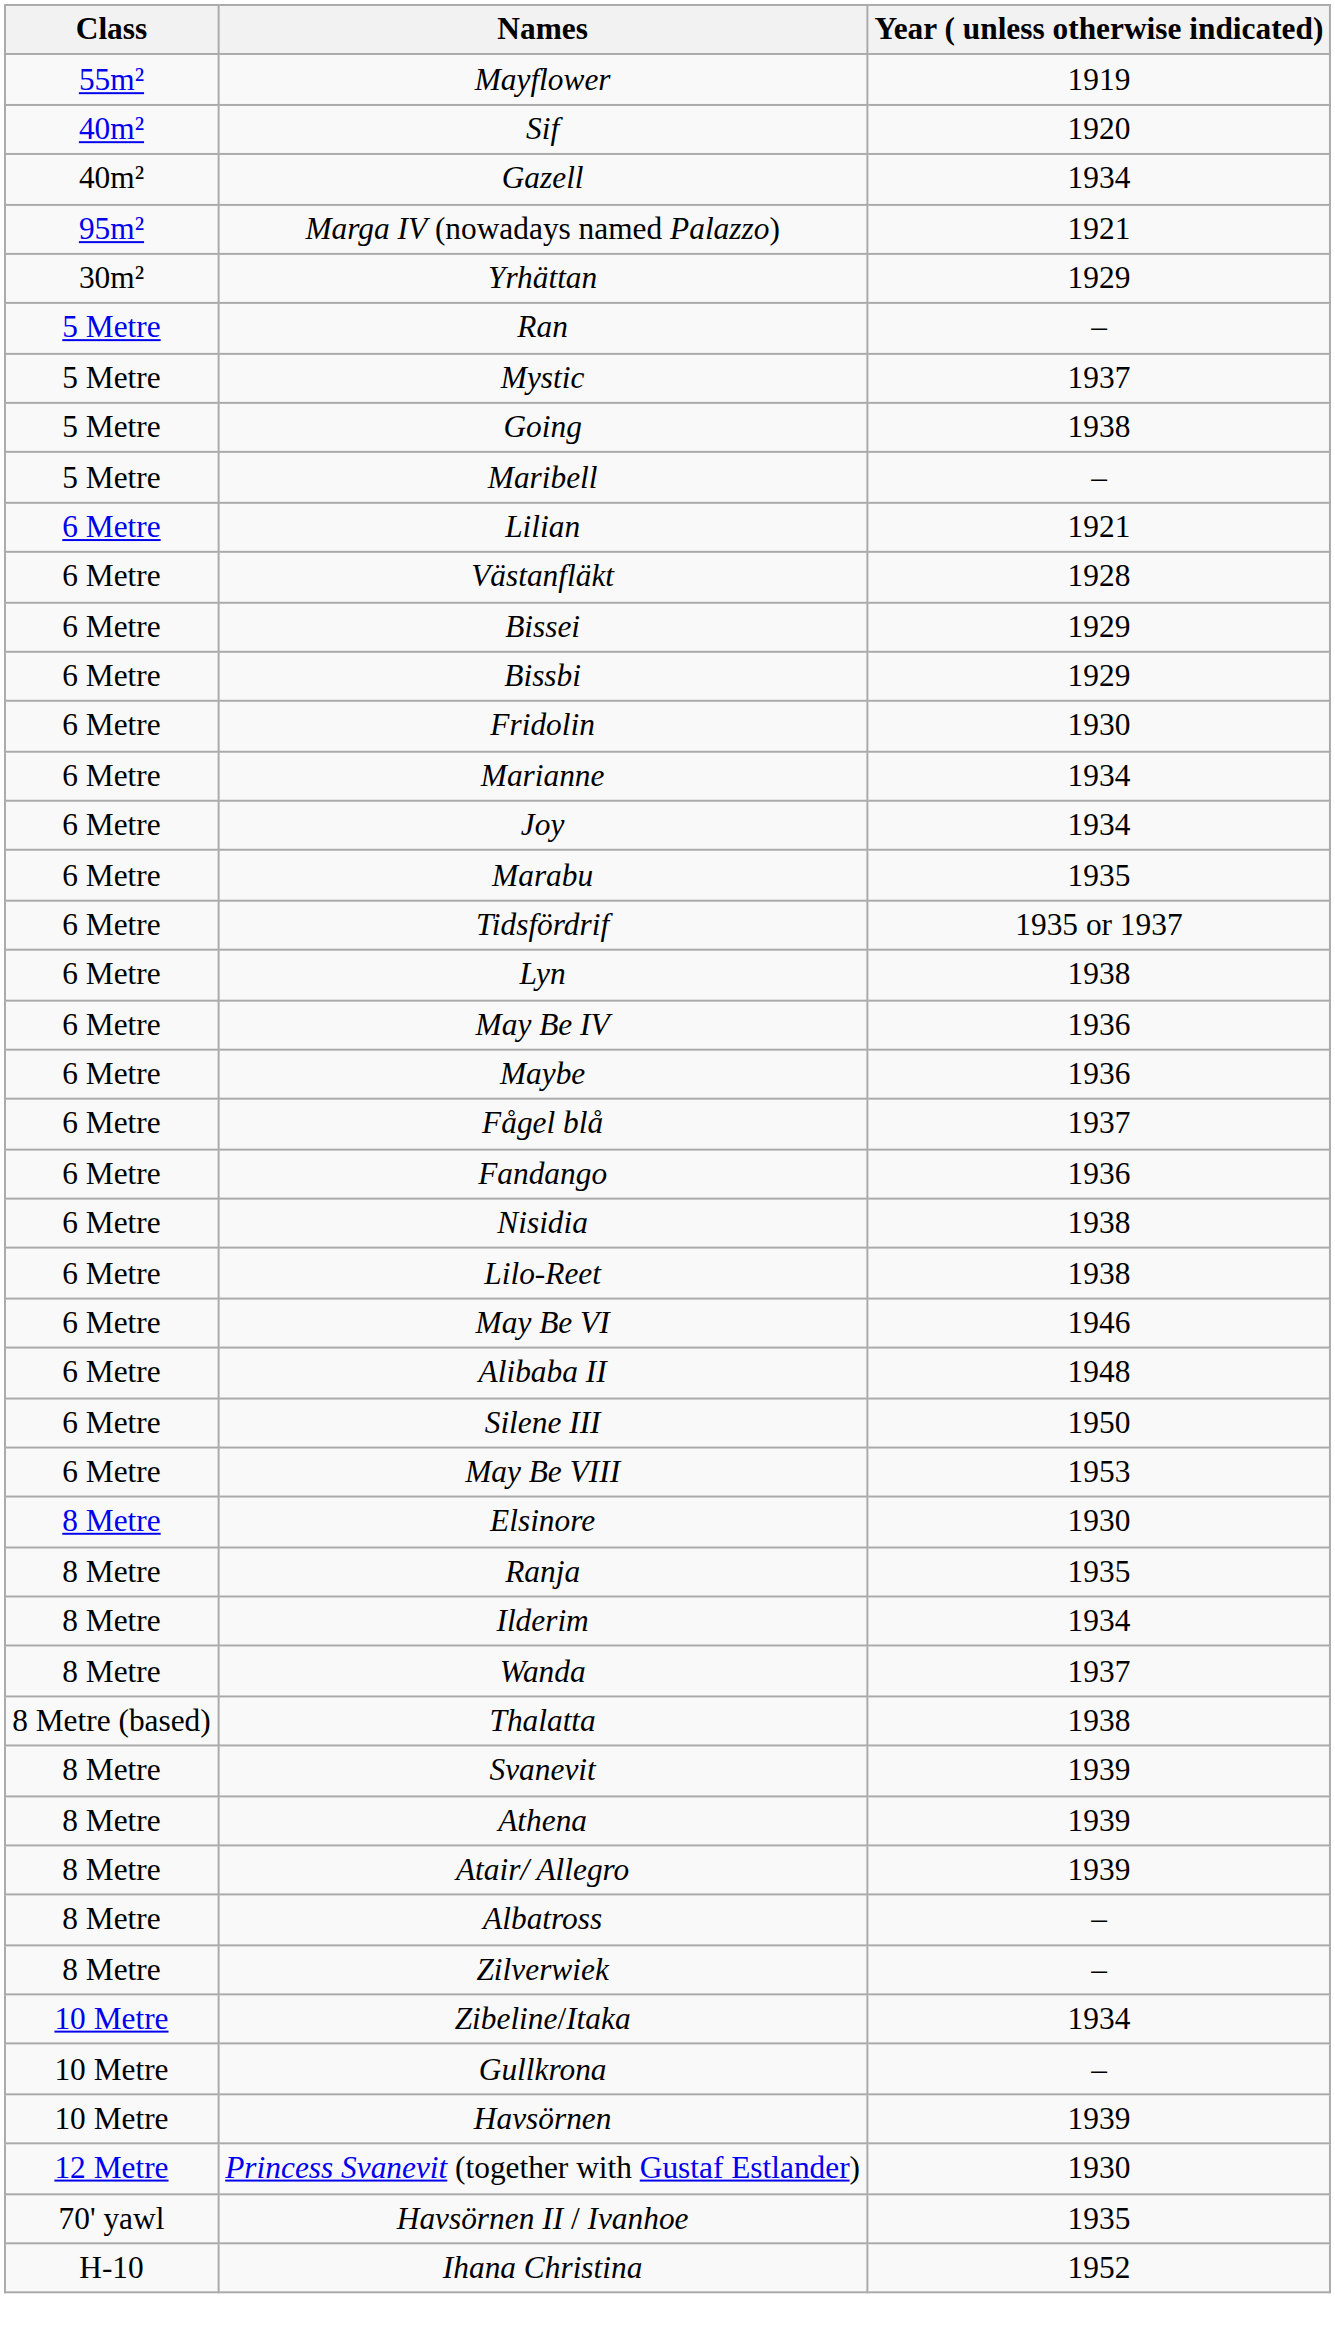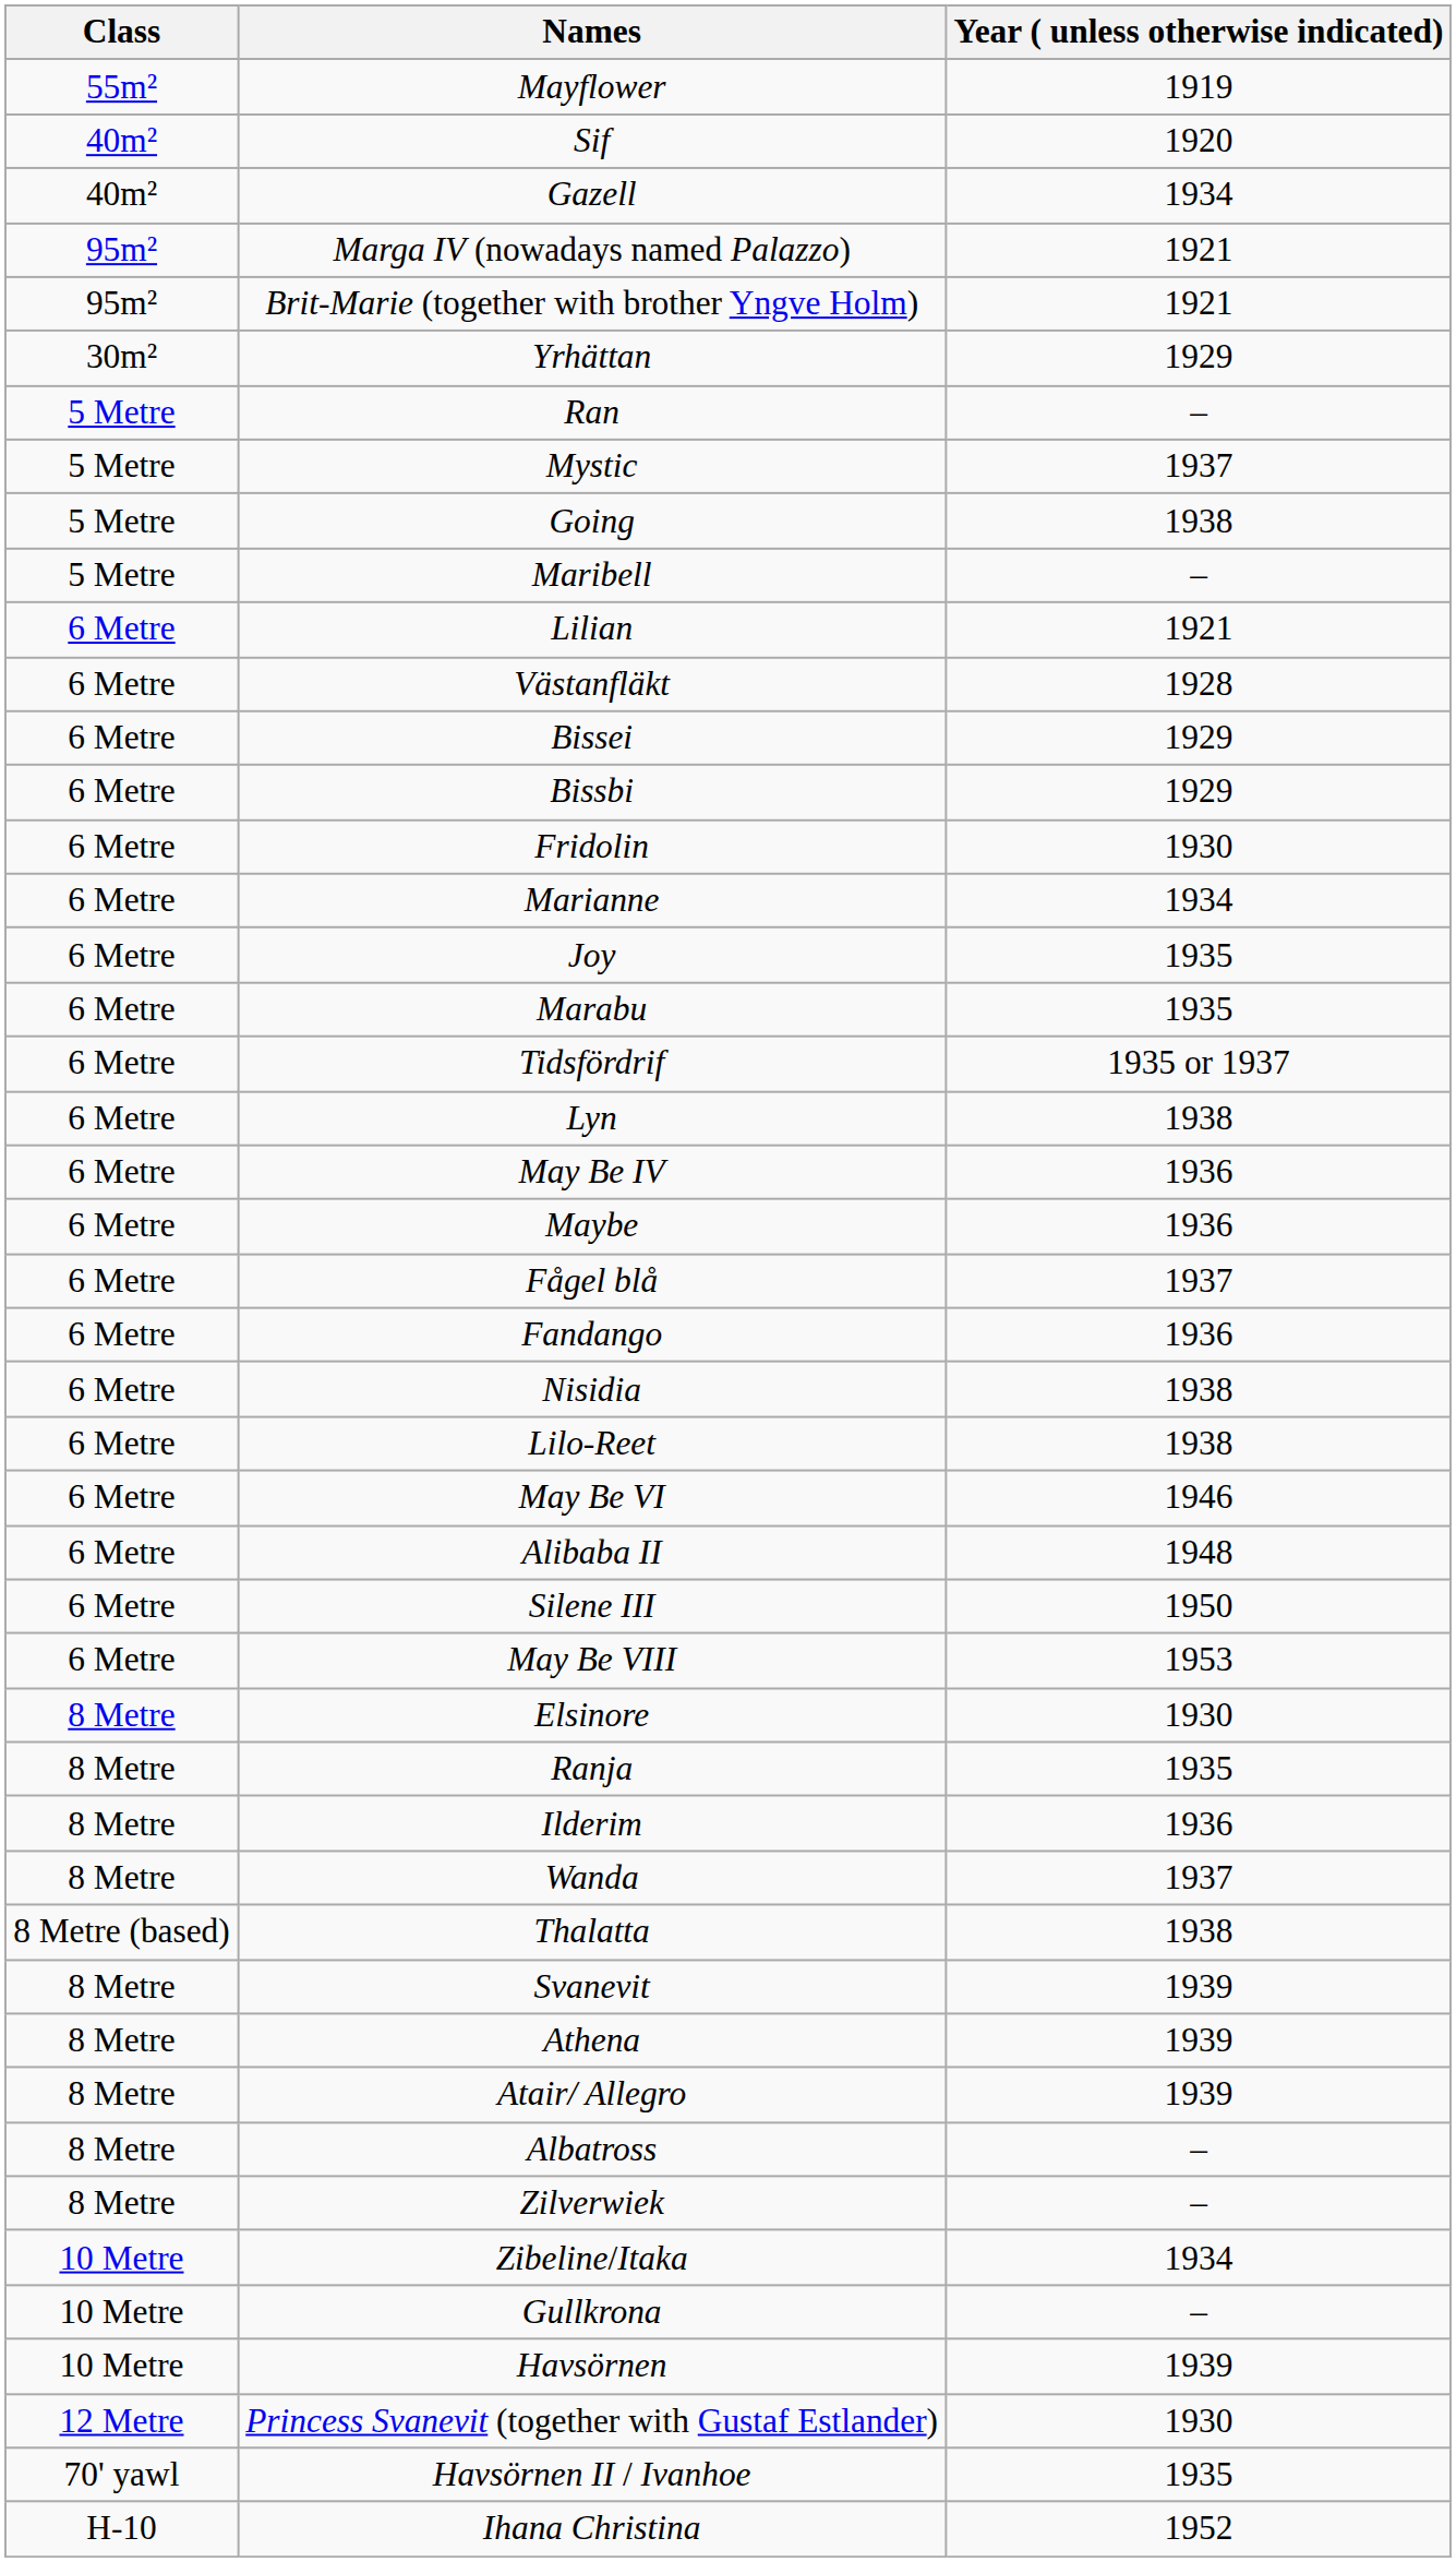+ row: 95m² | Brit-Marie (together with brother Yngve Holm) | 1921
Joy | Year ( unless otherwise indicated): 1934 -> 1935
Ilderim | Year ( unless otherwise indicated): 1934 -> 1936
